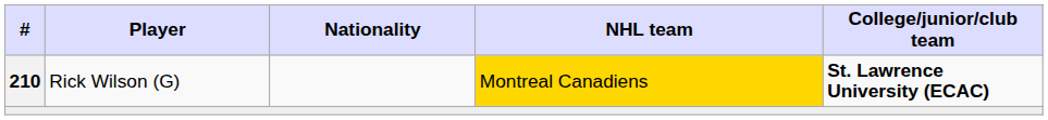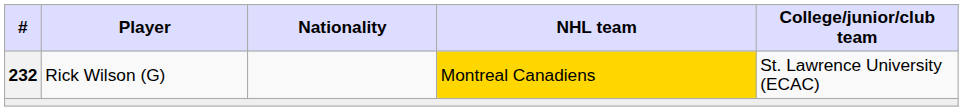Rick Wilson (G) | #: 210 -> 232
Rick Wilson (G) | College/junior/club team: bold -> normal
